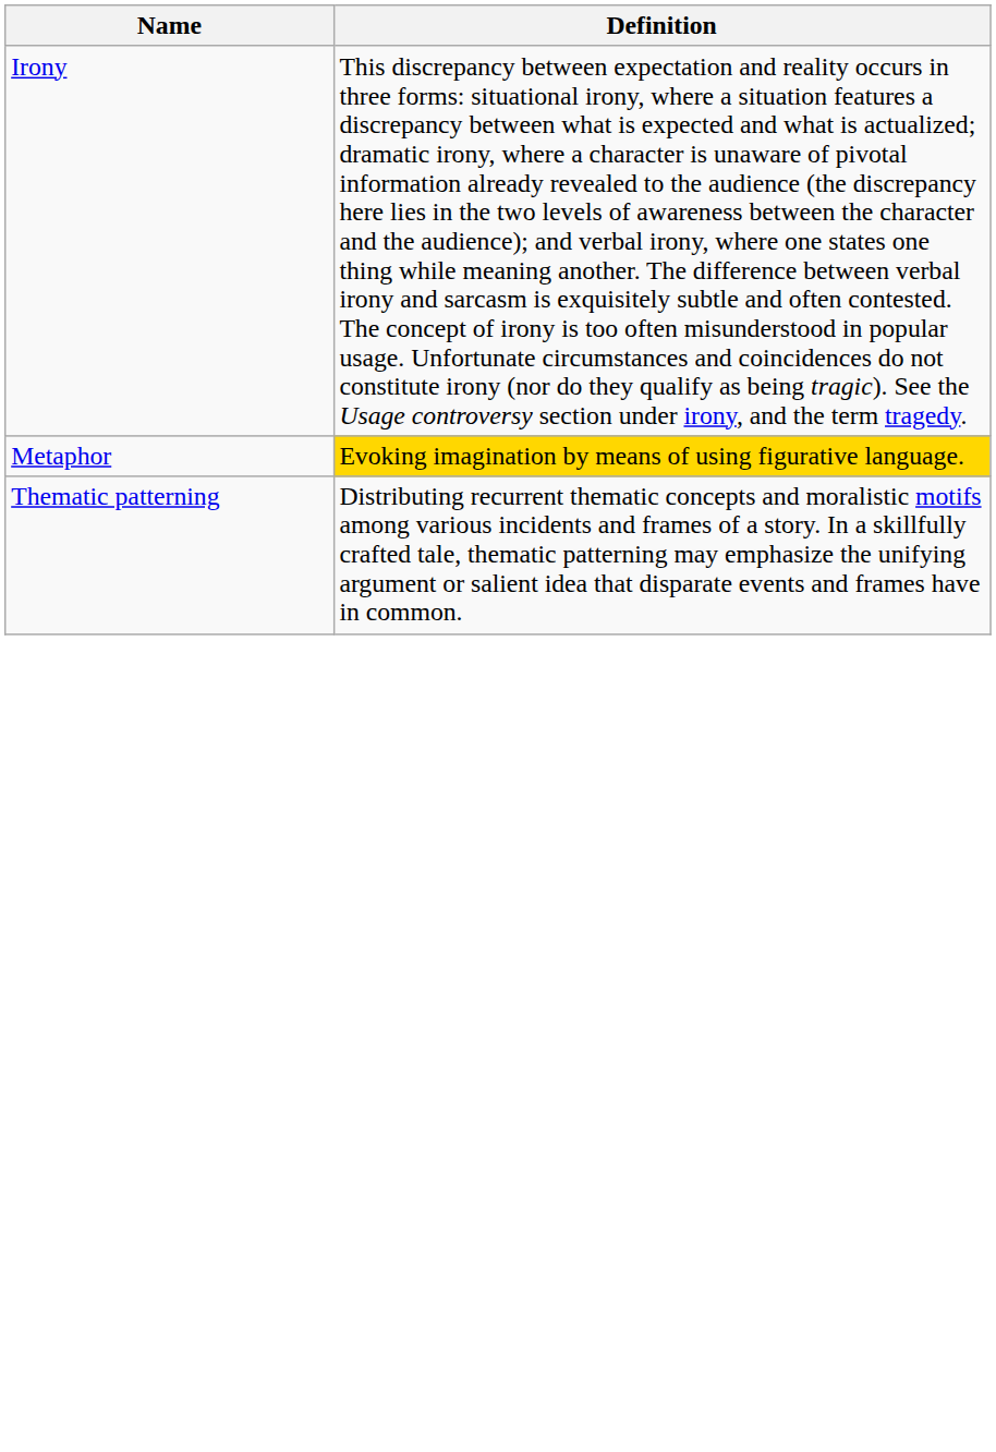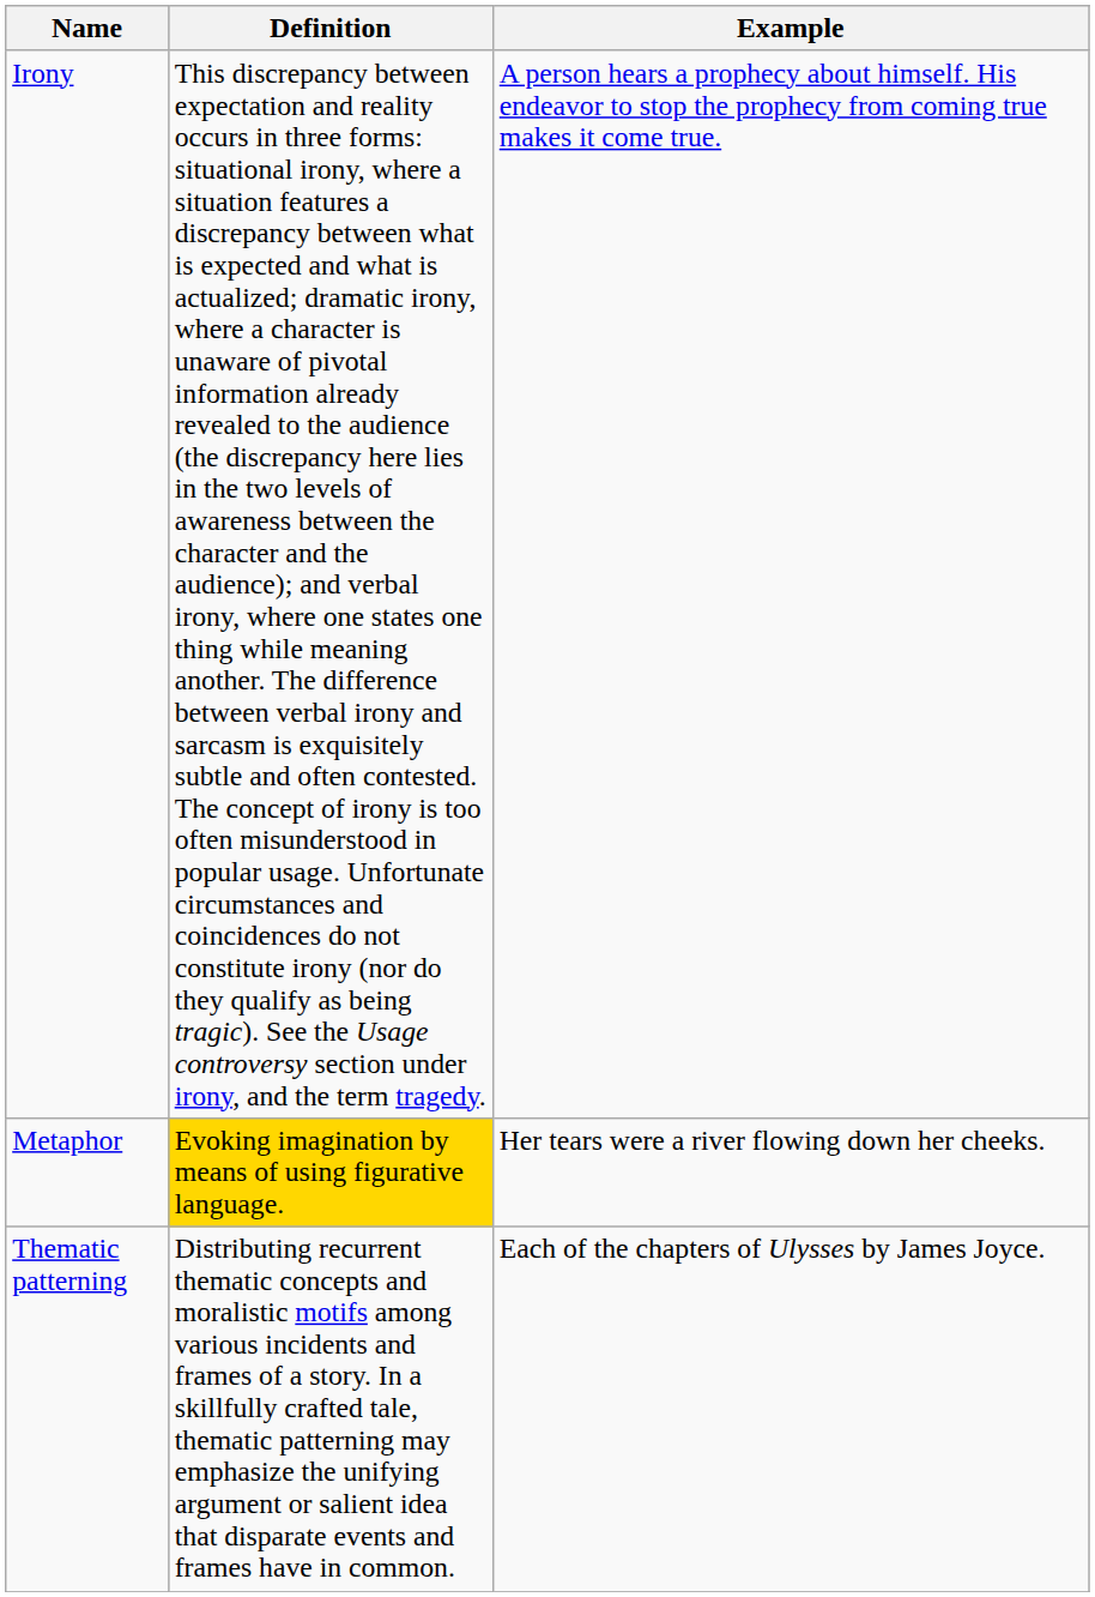+ column: Example | A person hears a prophecy about himself. His endeavor to stop the prophecy from coming true makes it come true. | Her tears were a river flowing down her cheeks. | Each of the chapters of Ulysses by James Joyce.
